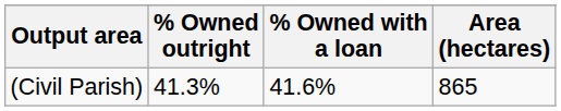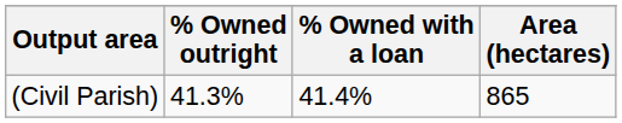(Civil Parish) | % Owned with a loan: 41.6% -> 41.4%
